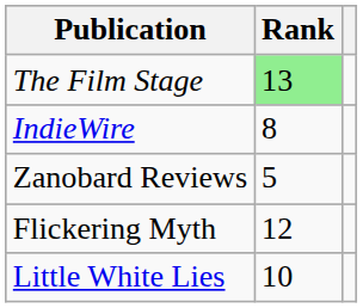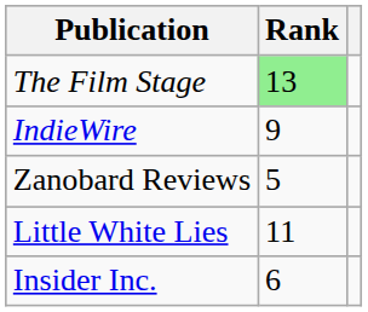IndieWire | Rank: 8 -> 9
- row: Flickering Myth | 12
Little White Lies | Rank: 10 -> 11
+ row: Insider Inc. | 6
